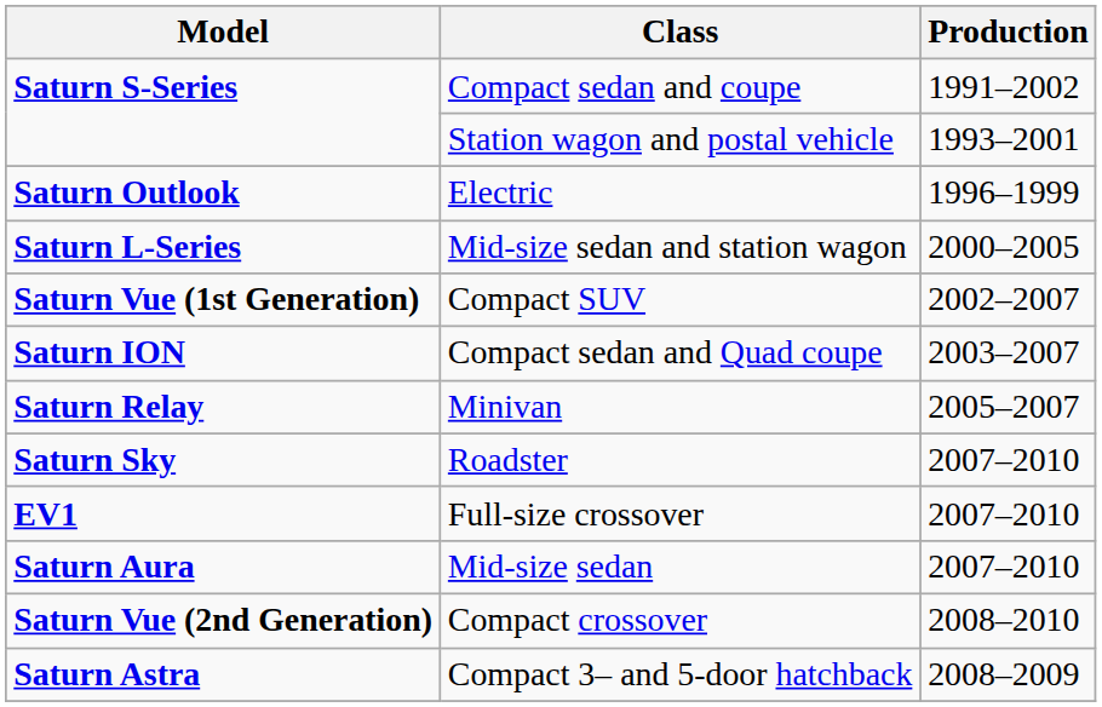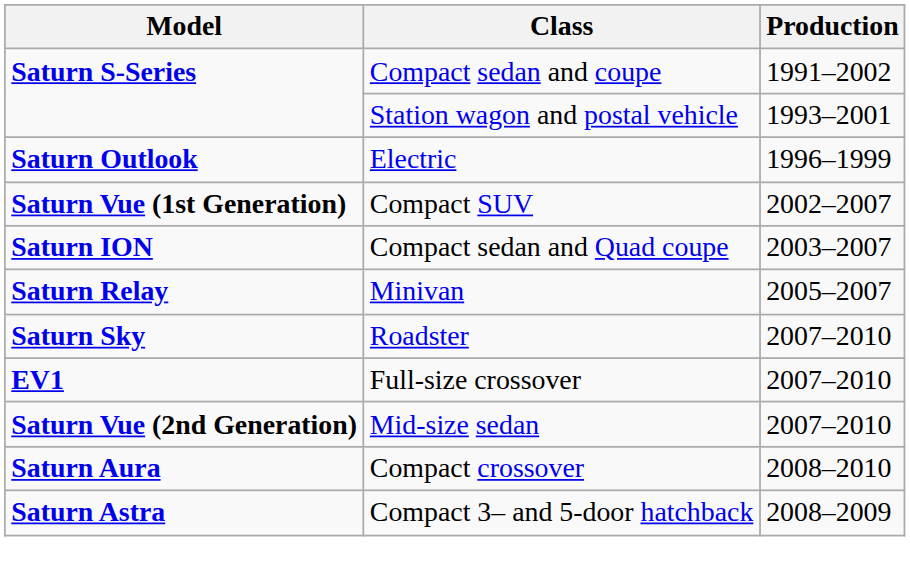- row: Saturn L-Series | Mid-size sedan and station wagon | 2000–2005
Mid-size sedan | Model: Saturn Aura -> Saturn Vue (2nd Generation)
Compact crossover | Model: Saturn Vue (2nd Generation) -> Saturn Aura
